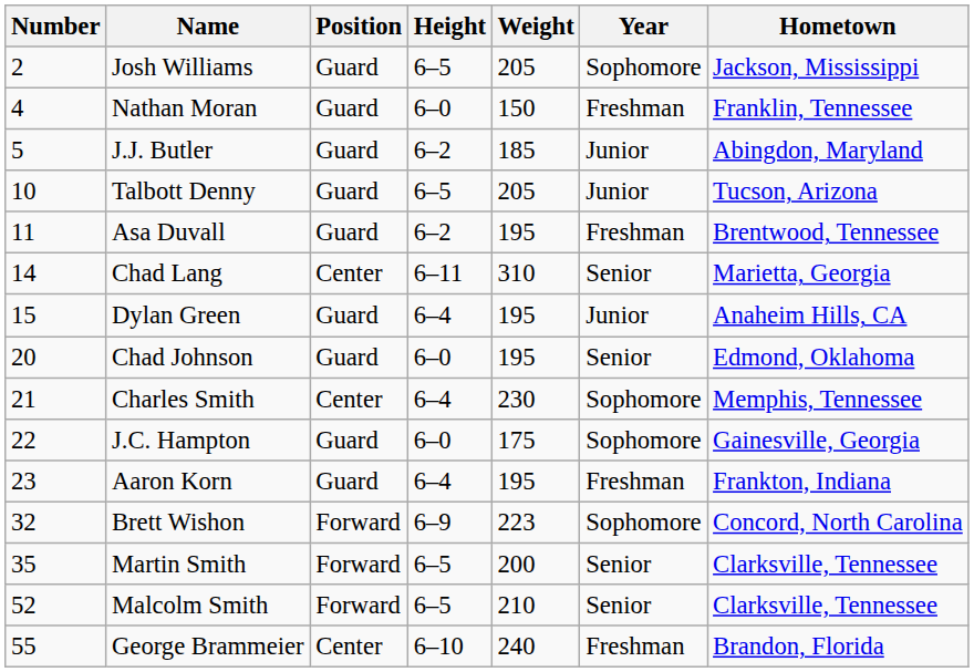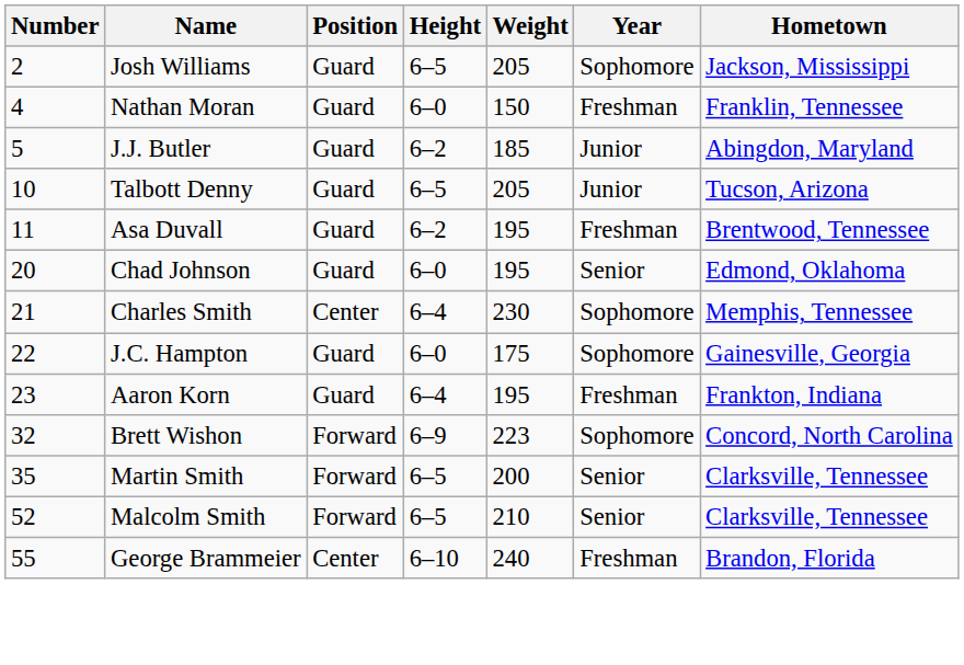- row: 14 | Chad Lang | Center | 6–11 | 310 | Senior | Marietta, Georgia
- row: 15 | Dylan Green | Guard | 6–4 | 195 | Junior | Anaheim Hills, CA
